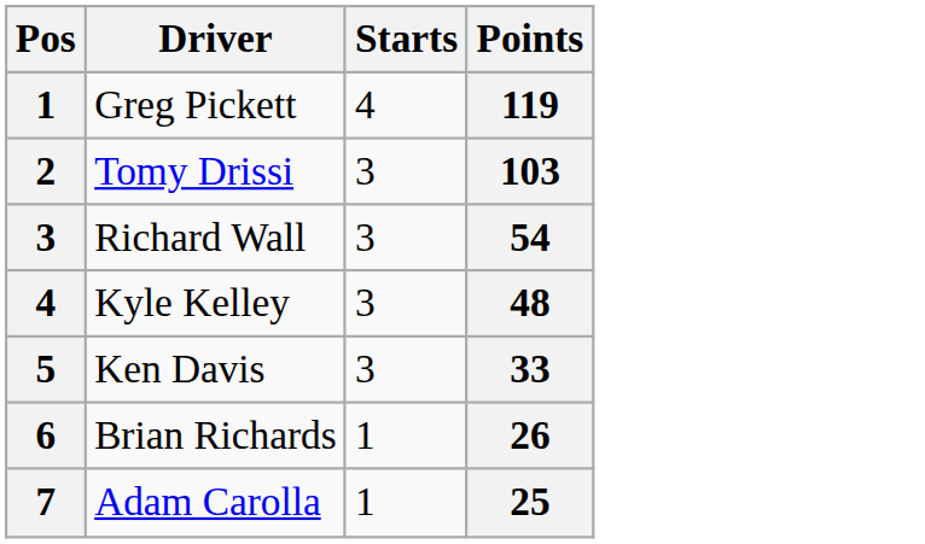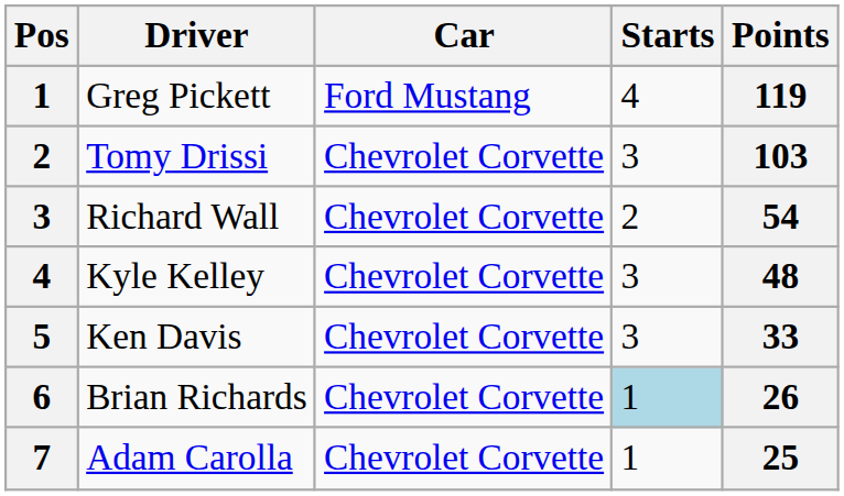+ column: Car | Ford Mustang | Chevrolet Corvette | Chevrolet Corvette | Chevrolet Corvette | Chevrolet Corvette | Chevrolet Corvette | Chevrolet Corvette
Richard Wall | Starts: 3 -> 2
Brian Richards | Starts: no background -> lightblue background
